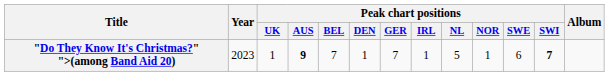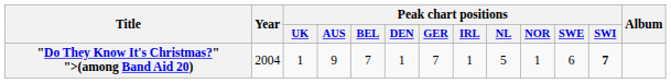"Do They Know It's Christmas?" ">(among Band Aid 20) | Year: 2023 -> 2004
"Do They Know It's Christmas?" ">(among Band Aid 20) | Peak chart positions / AUS: bold -> normal
